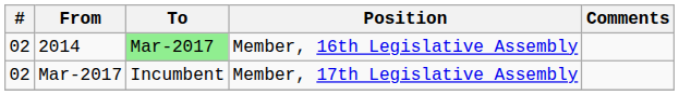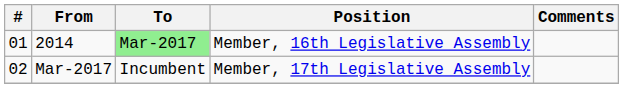2014 | #: 02 -> 01
